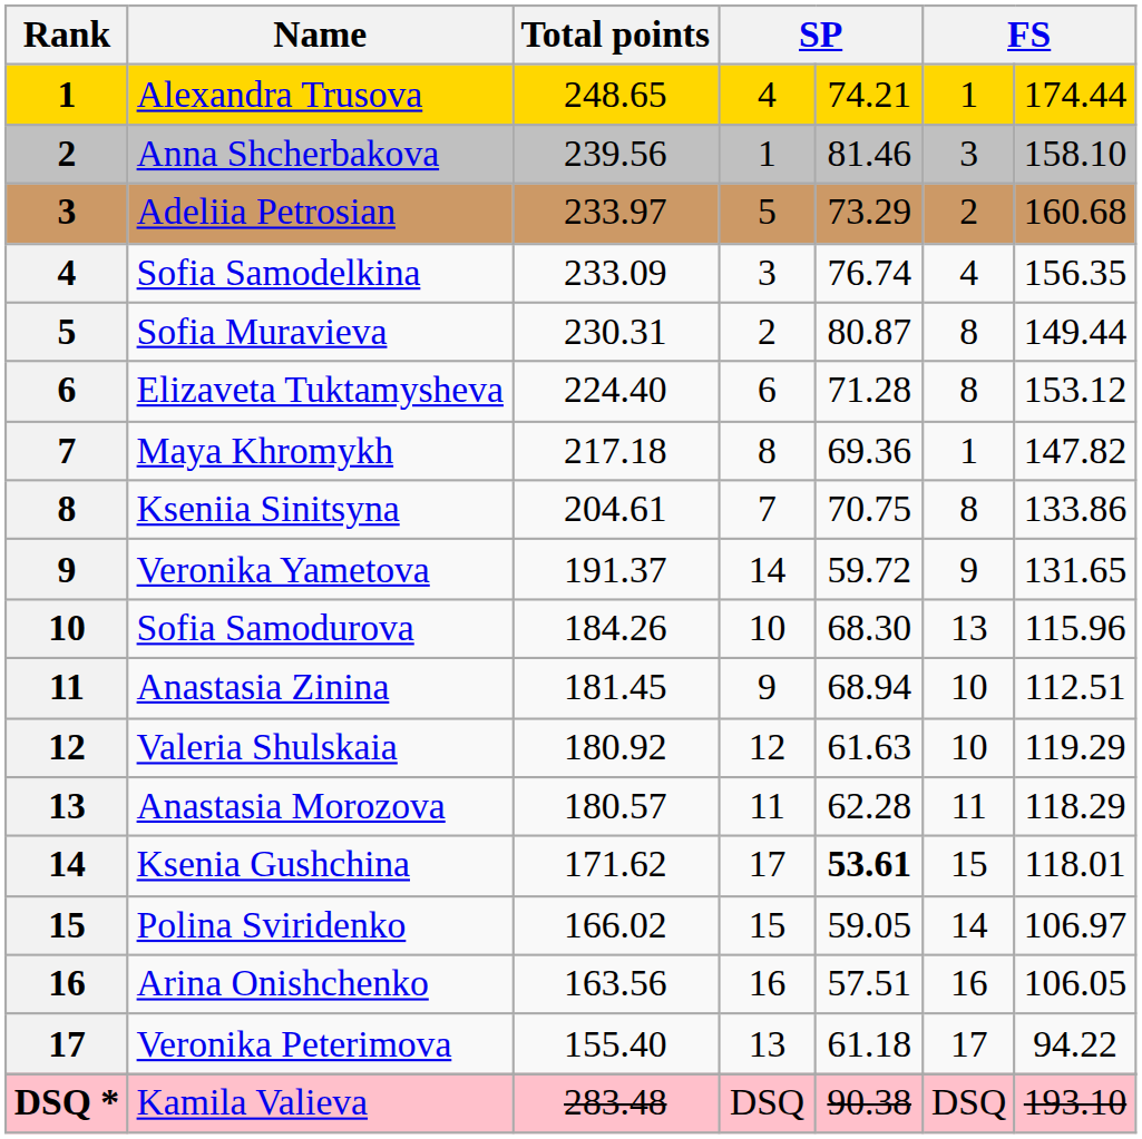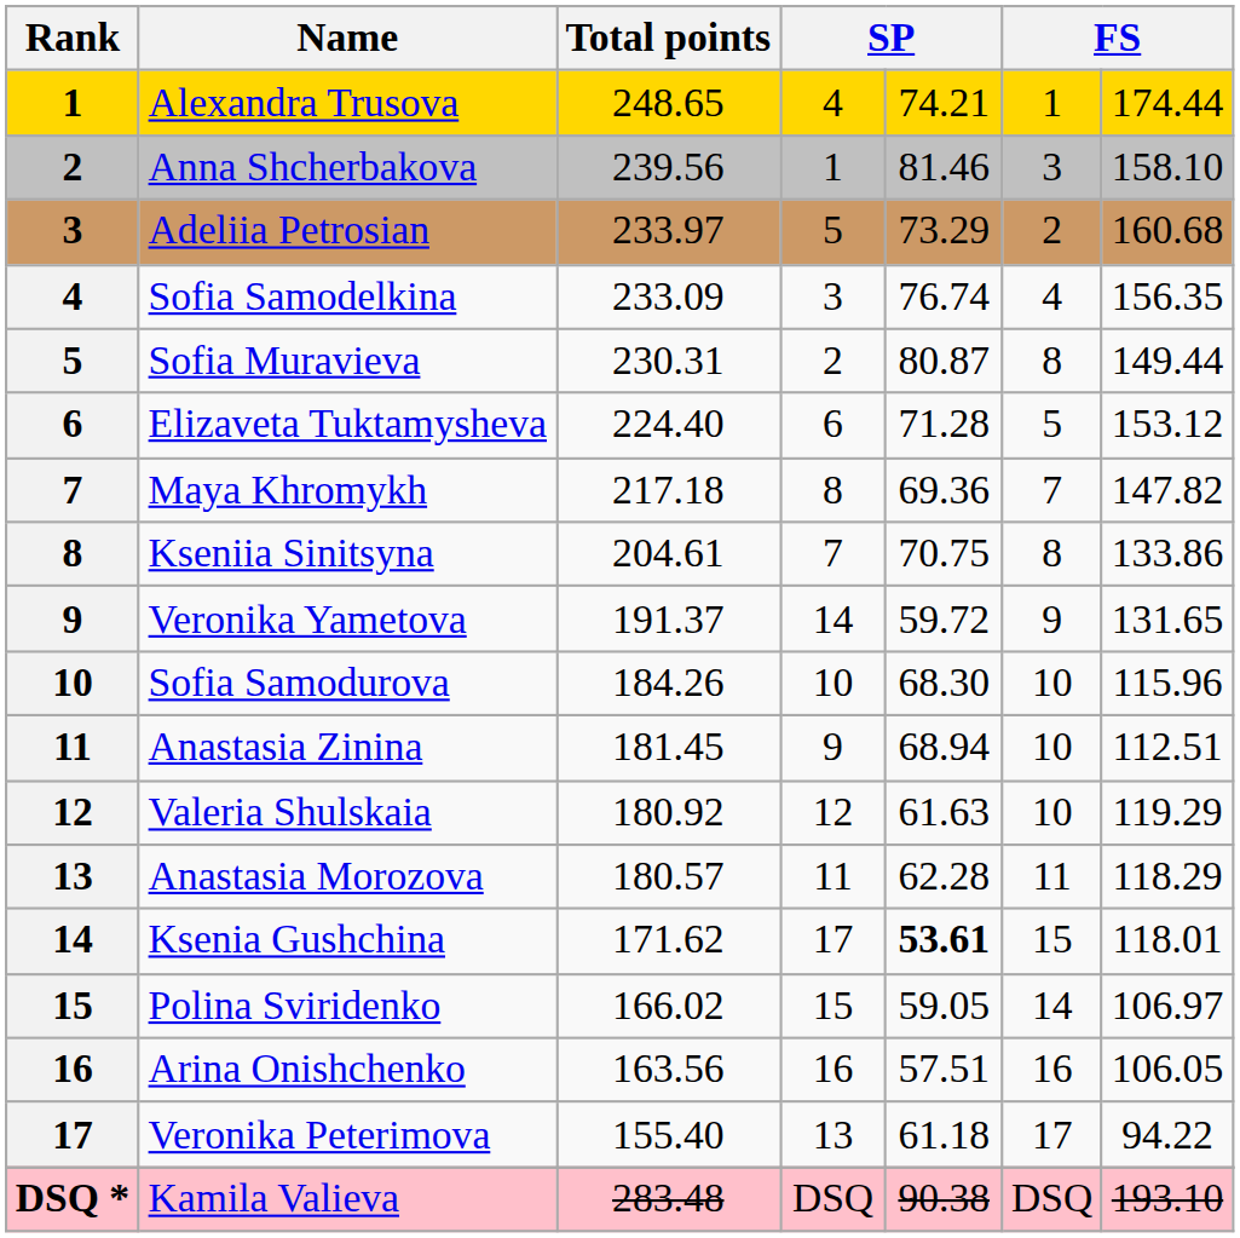Elizaveta Tuktamysheva | column 6: 8 -> 5
Maya Khromykh | column 6: 1 -> 7
Sofia Samodurova | column 6: 13 -> 10
